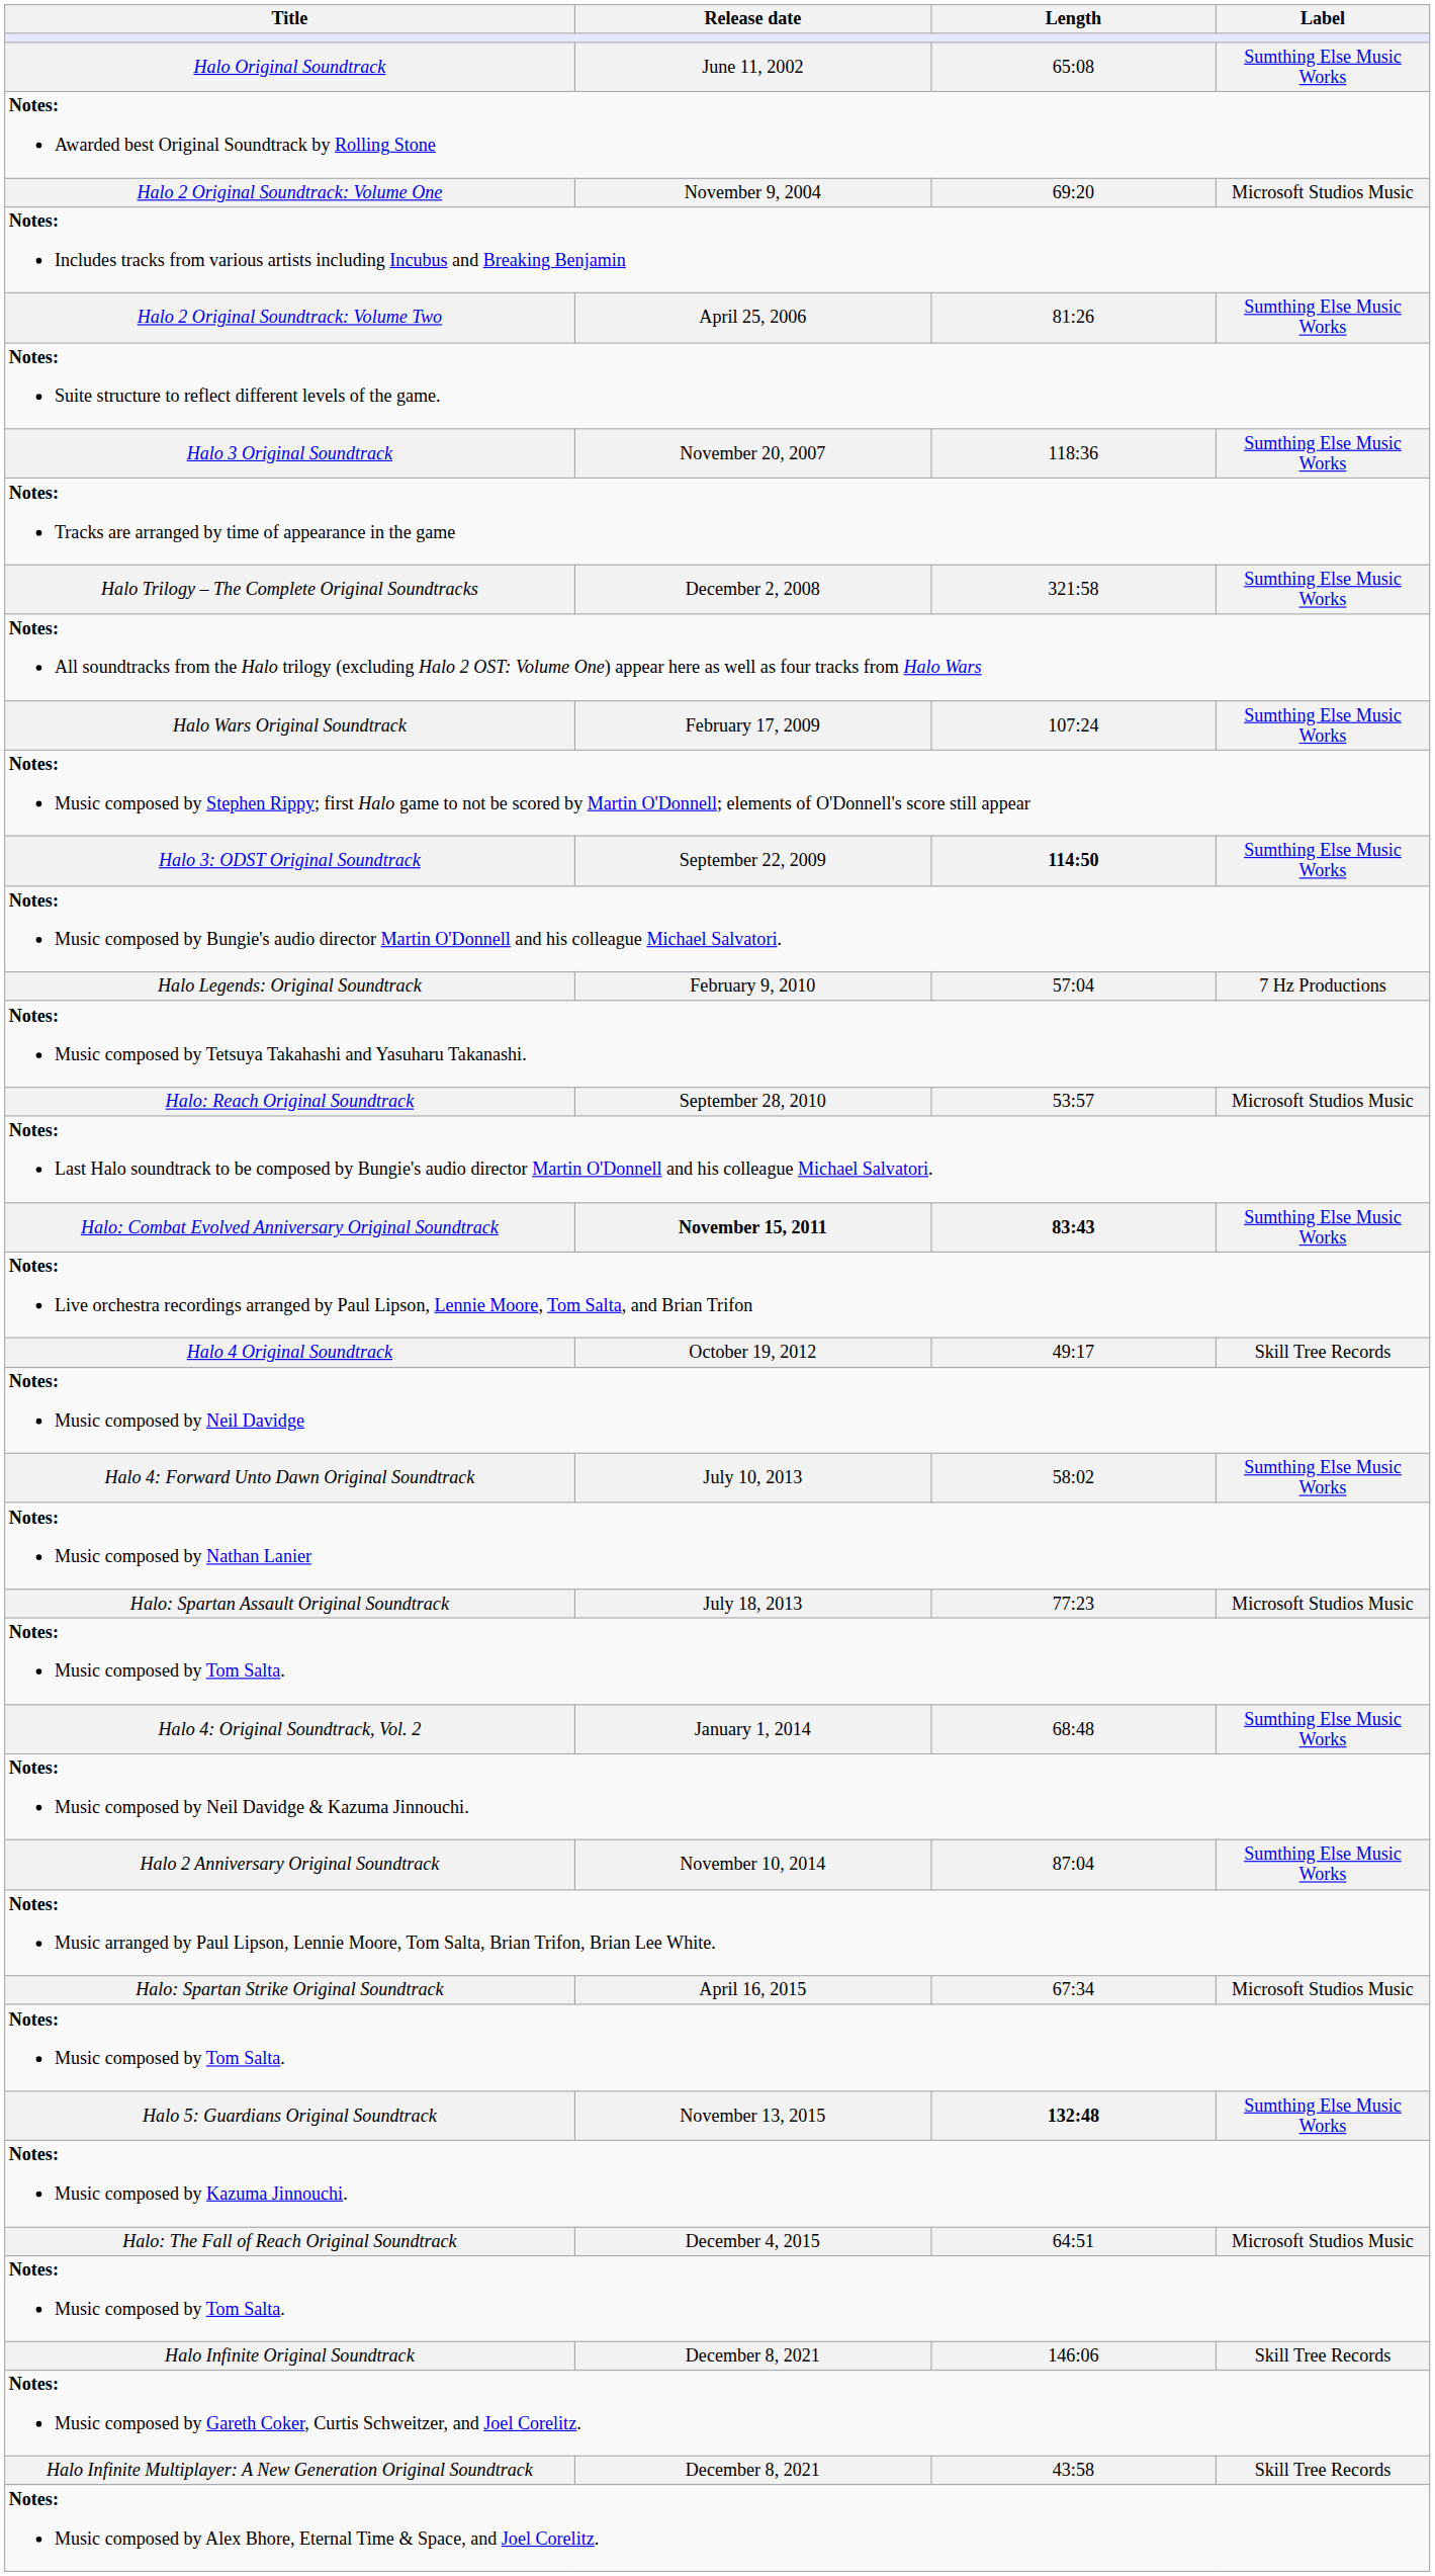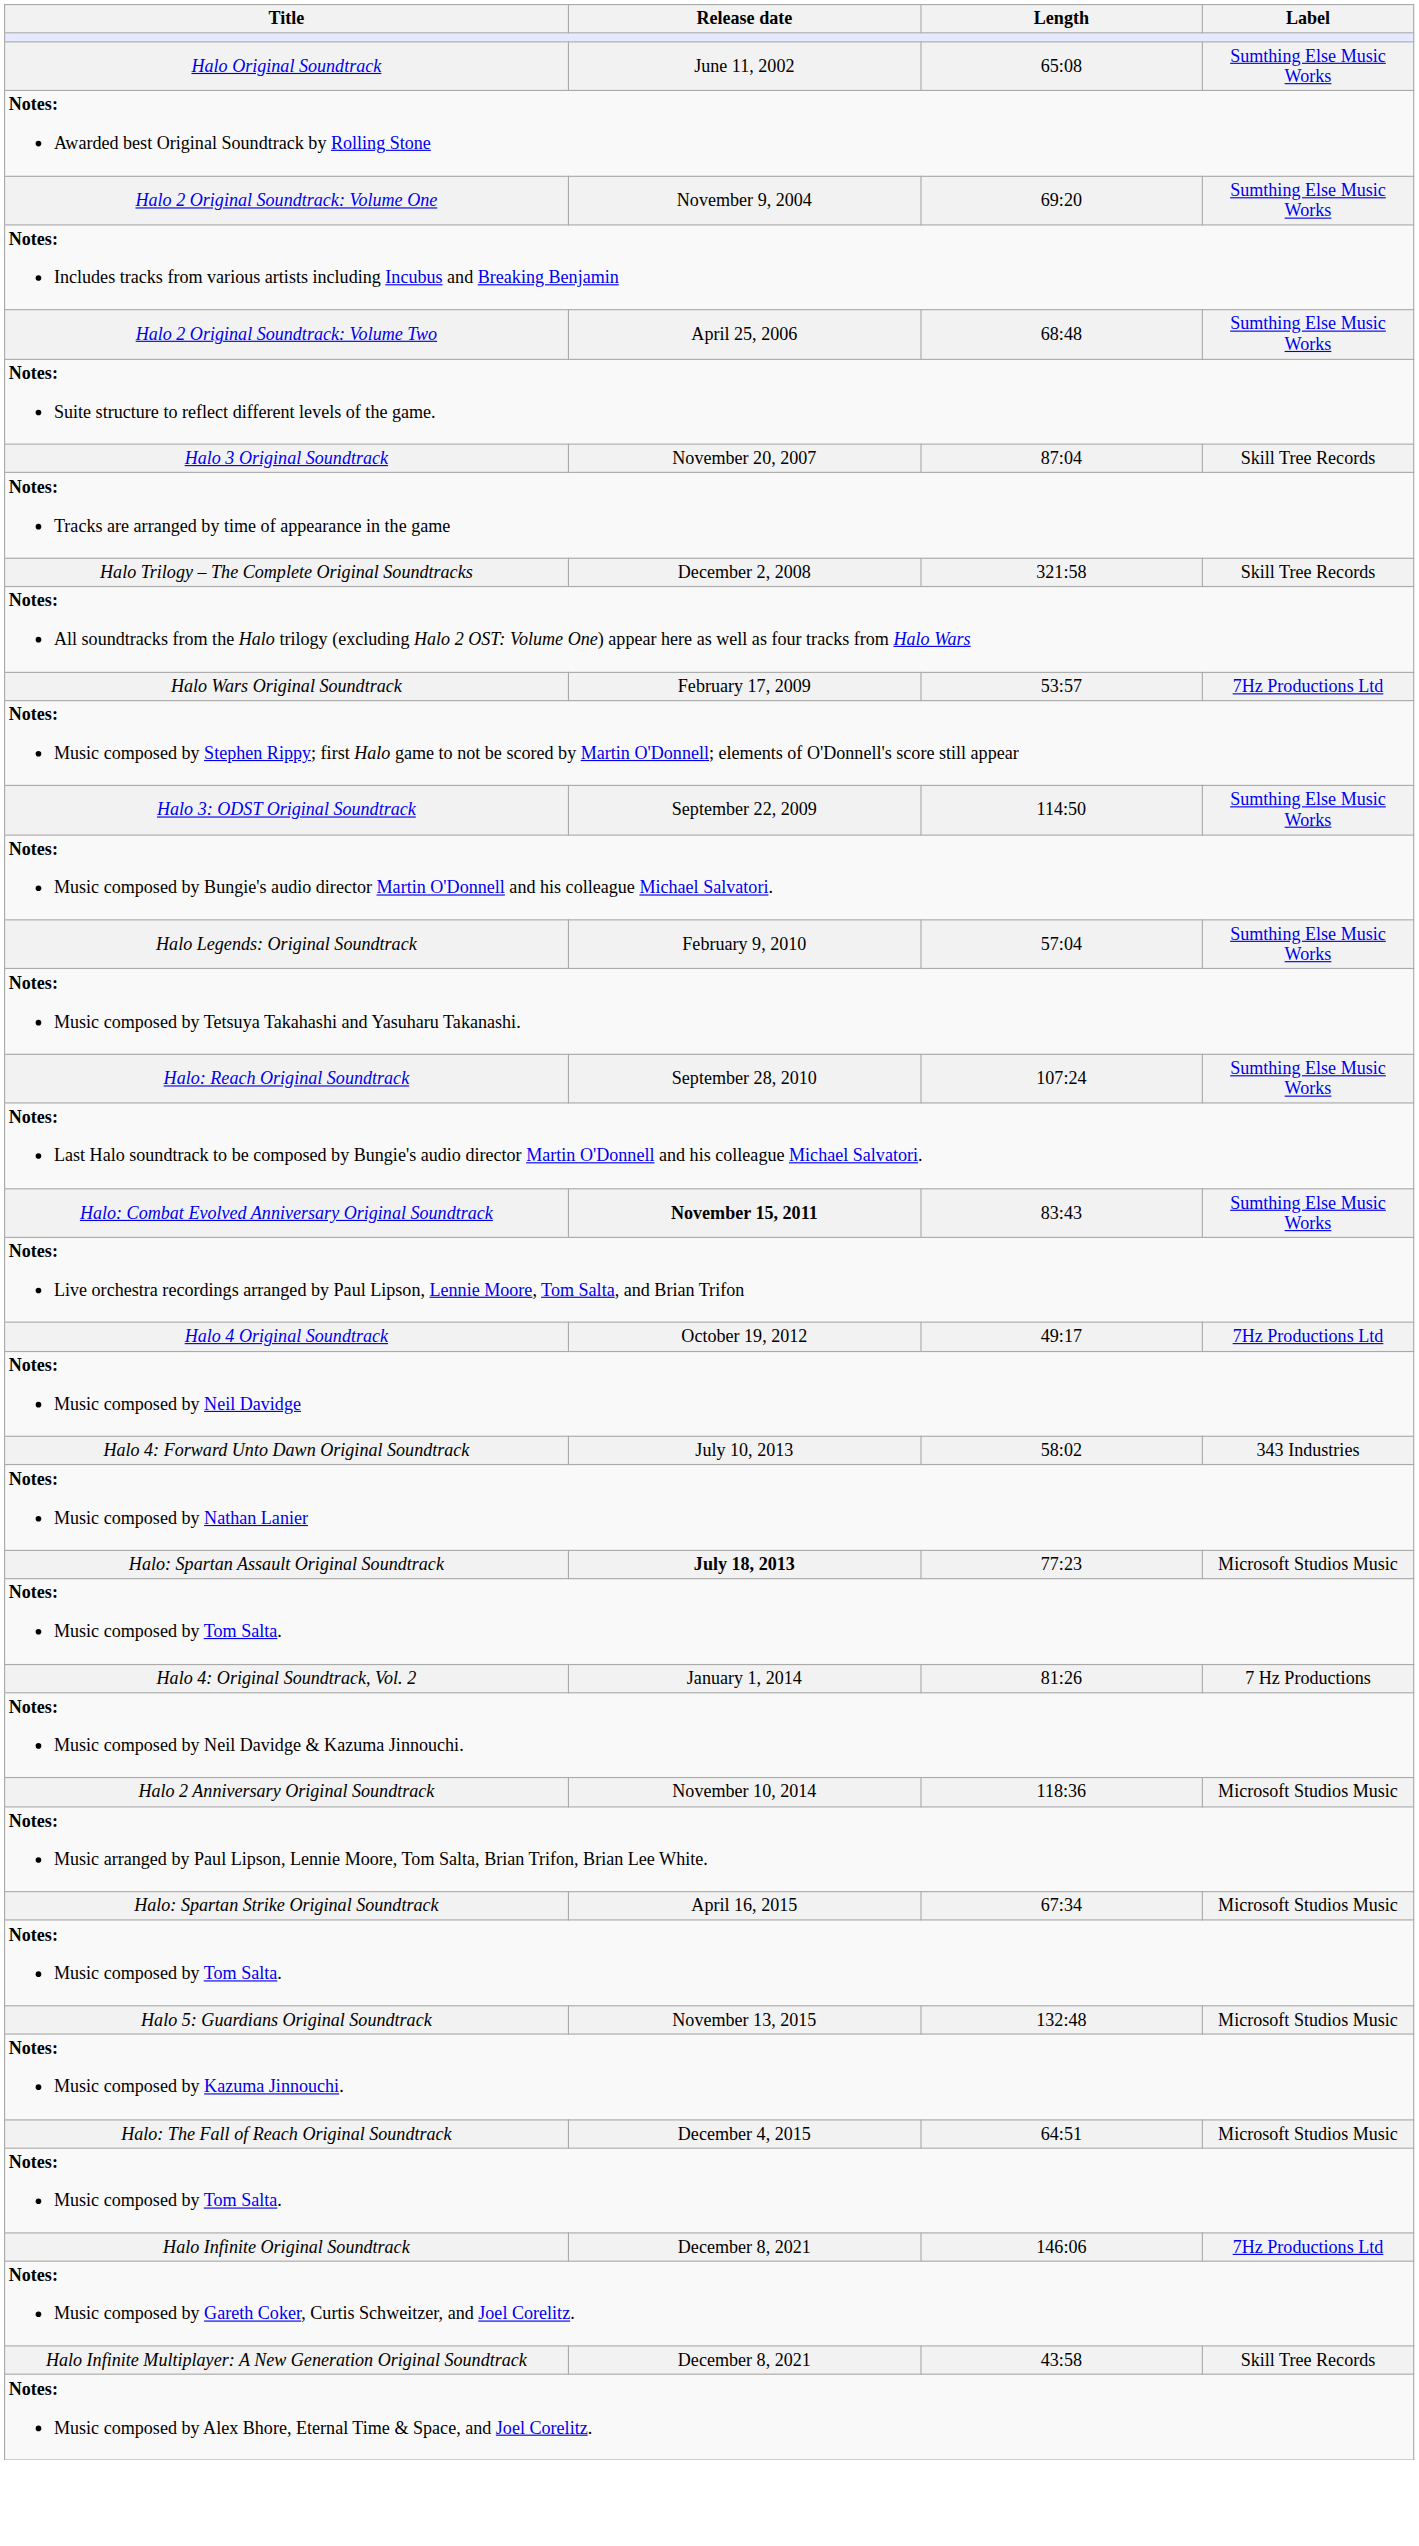Halo 2 Original Soundtrack: Volume One | Label: Microsoft Studios Music -> Sumthing Else Music Works
Halo 2 Original Soundtrack: Volume Two | Length: 81:26 -> 68:48
Halo 3 Original Soundtrack | Length: 118:36 -> 87:04
Halo 3 Original Soundtrack | Label: Sumthing Else Music Works -> Skill Tree Records
Halo Trilogy – The Complete Original Soundtracks | Label: Sumthing Else Music Works -> Skill Tree Records
Halo Wars Original Soundtrack | Length: 107:24 -> 53:57
Halo Wars Original Soundtrack | Label: Sumthing Else Music Works -> 7Hz Productions Ltd
Halo 3: ODST Original Soundtrack | Length: bold -> normal
Halo Legends: Original Soundtrack | Label: 7 Hz Productions -> Sumthing Else Music Works
Halo: Reach Original Soundtrack | Length: 53:57 -> 107:24
Halo: Reach Original Soundtrack | Label: Microsoft Studios Music -> Sumthing Else Music Works
Halo: Combat Evolved Anniversary Original Soundtrack | Length: bold -> normal
Halo 4 Original Soundtrack | Label: Skill Tree Records -> 7Hz Productions Ltd
Halo 4: Forward Unto Dawn Original Soundtrack | Label: Sumthing Else Music Works -> 343 Industries
Halo: Spartan Assault Original Soundtrack | Release date: normal -> bold
Halo 4: Original Soundtrack, Vol. 2 | Length: 68:48 -> 81:26
Halo 4: Original Soundtrack, Vol. 2 | Label: Sumthing Else Music Works -> 7 Hz Productions
Halo 2 Anniversary Original Soundtrack | Length: 87:04 -> 118:36
Halo 2 Anniversary Original Soundtrack | Label: Sumthing Else Music Works -> Microsoft Studios Music
Halo 5: Guardians Original Soundtrack | Length: bold -> normal
Halo 5: Guardians Original Soundtrack | Label: Sumthing Else Music Works -> Microsoft Studios Music
Halo Infinite Original Soundtrack | Label: Skill Tree Records -> 7Hz Productions Ltd
